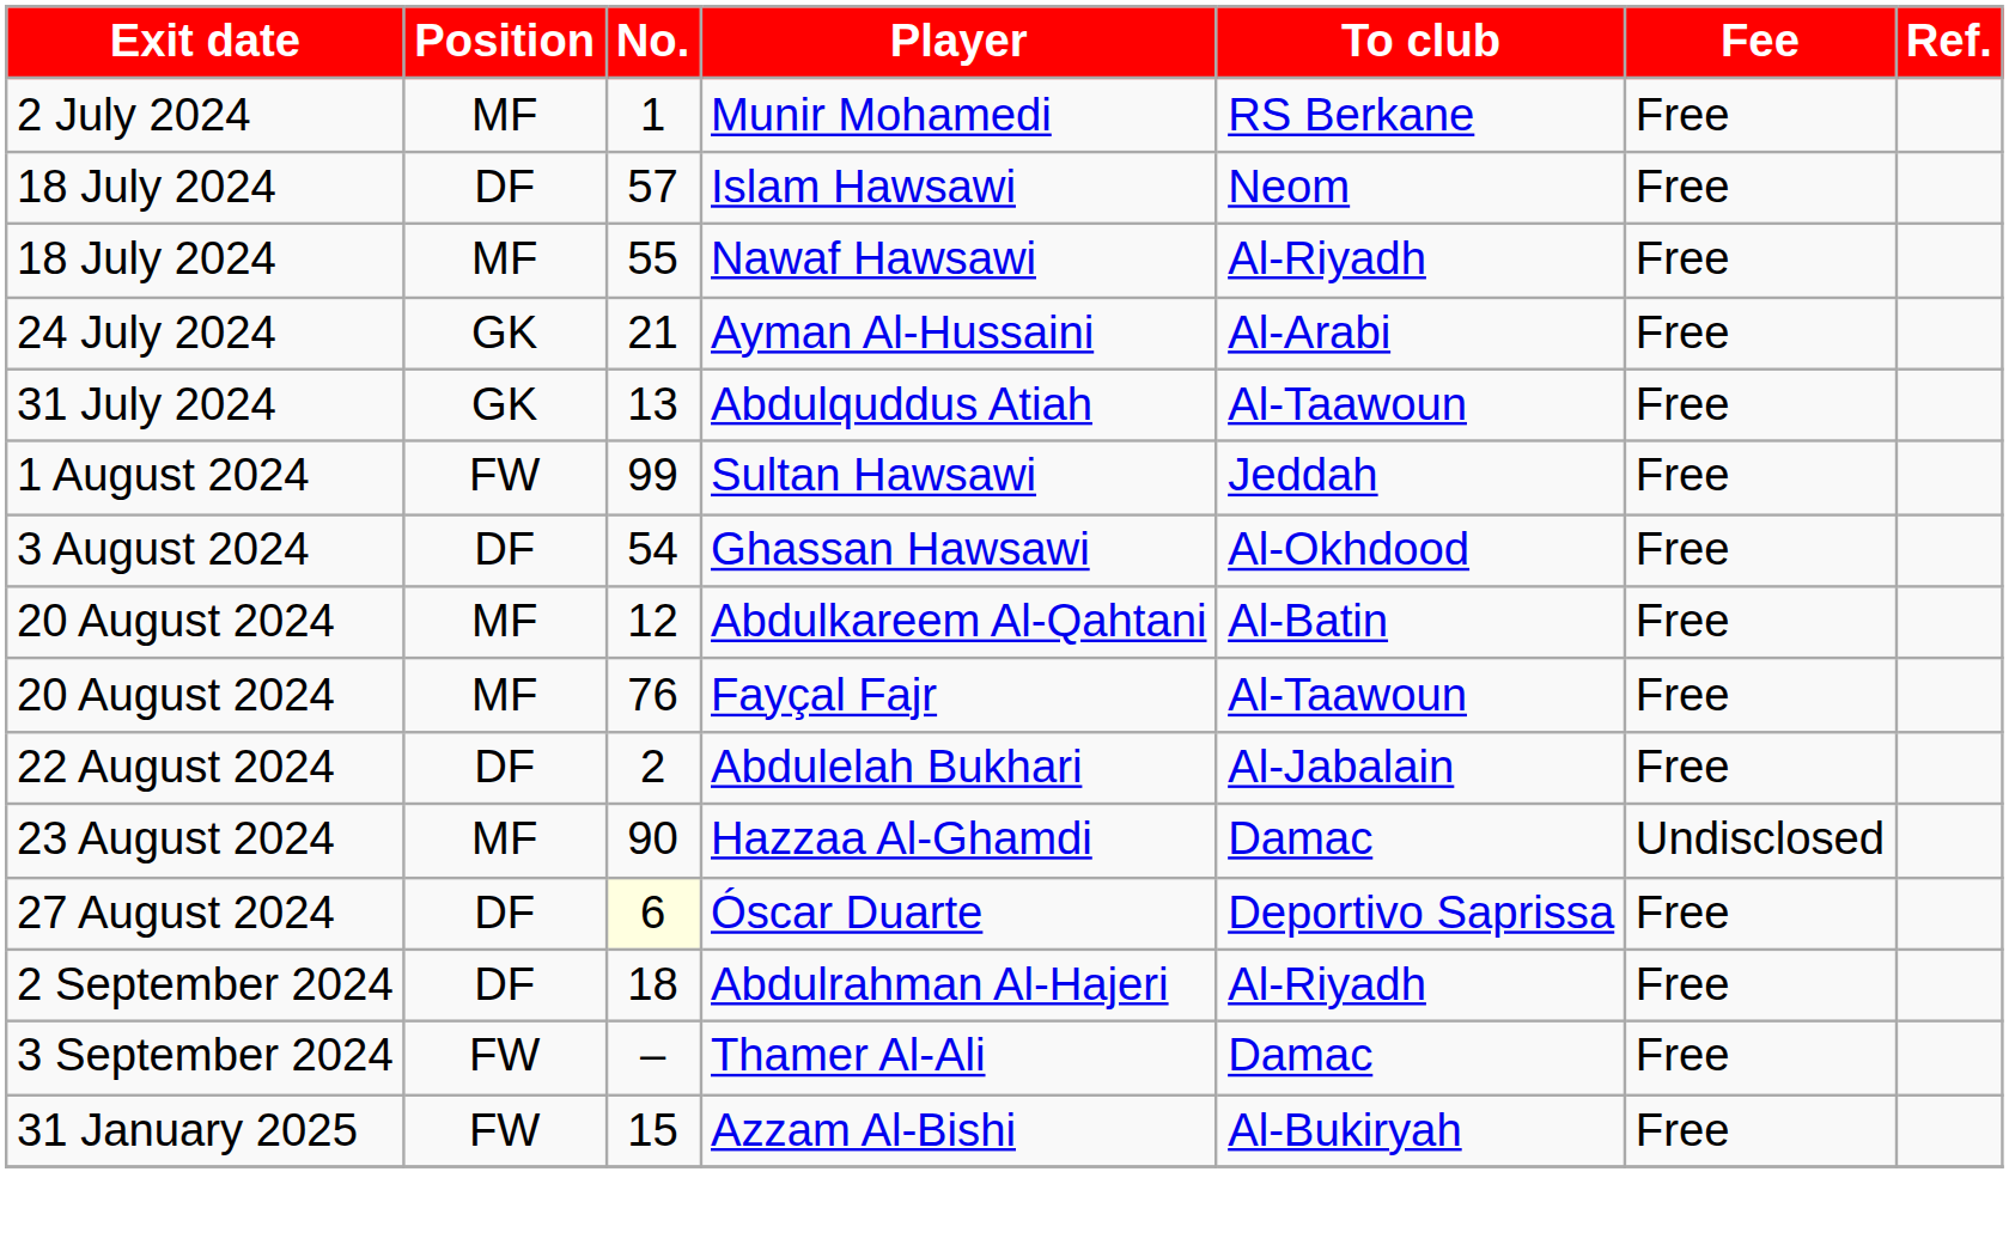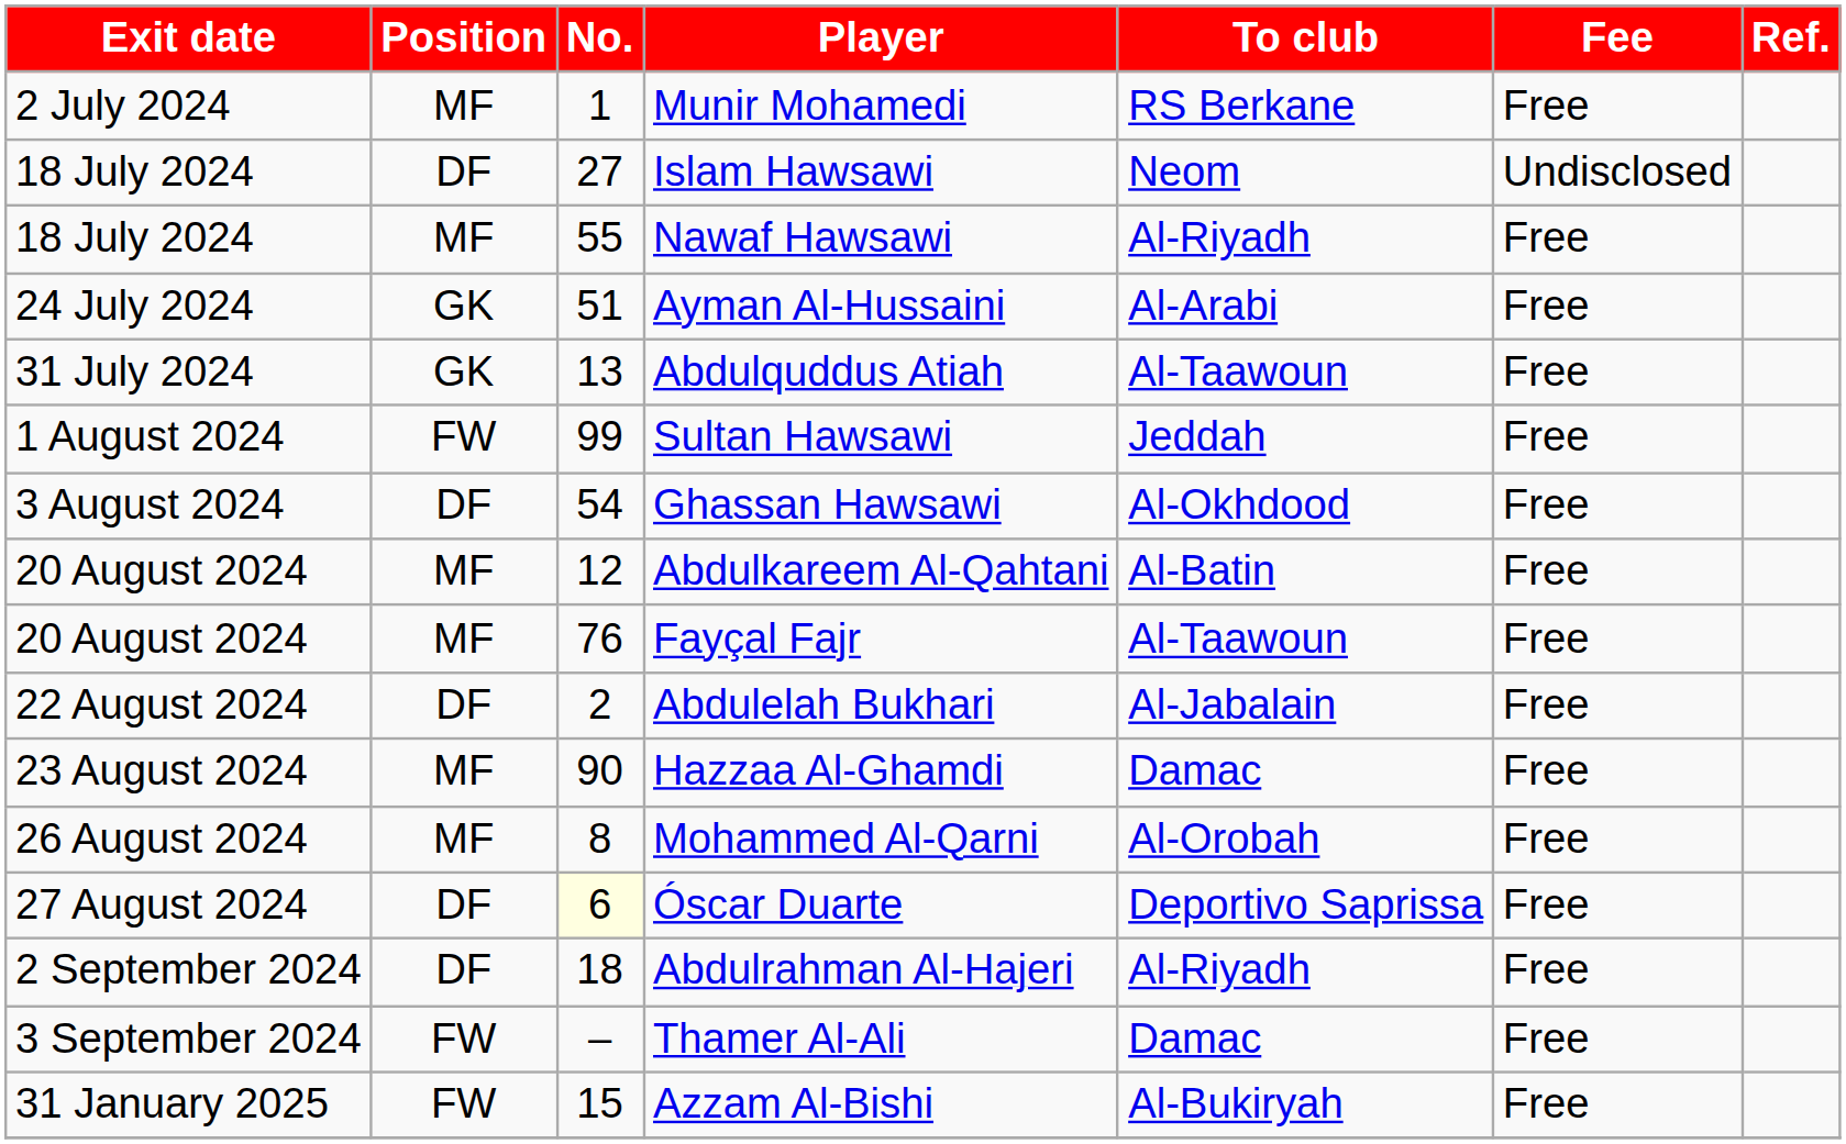Islam Hawsawi | No.: 57 -> 27
Islam Hawsawi | Fee: Free -> Undisclosed
Ayman Al-Hussaini | No.: 21 -> 51
Hazzaa Al-Ghamdi | Fee: Undisclosed -> Free
+ row: 26 August 2024 | MF | 8 | Mohammed Al-Qarni | Al-Orobah | Free
